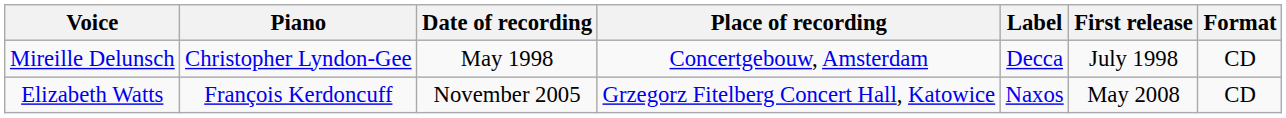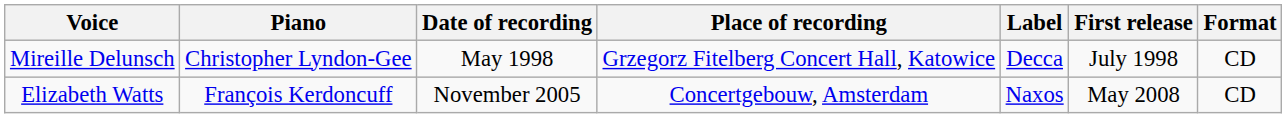Mireille Delunsch | Place of recording: Concertgebouw, Amsterdam -> Grzegorz Fitelberg Concert Hall, Katowice
Elizabeth Watts | Place of recording: Grzegorz Fitelberg Concert Hall, Katowice -> Concertgebouw, Amsterdam
